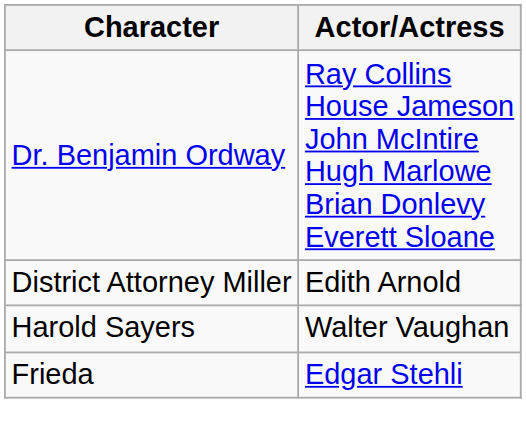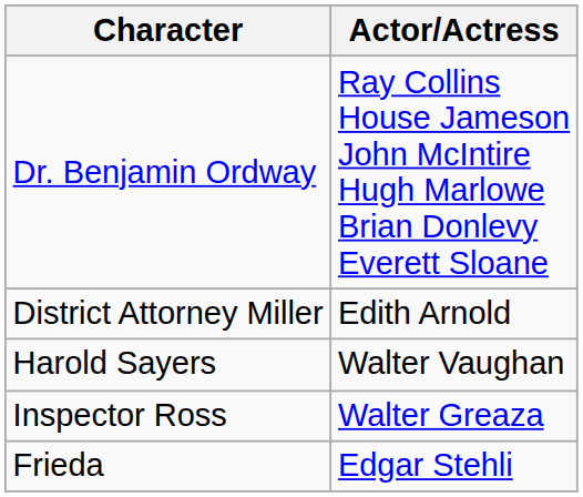+ row: Inspector Ross | Walter Greaza
